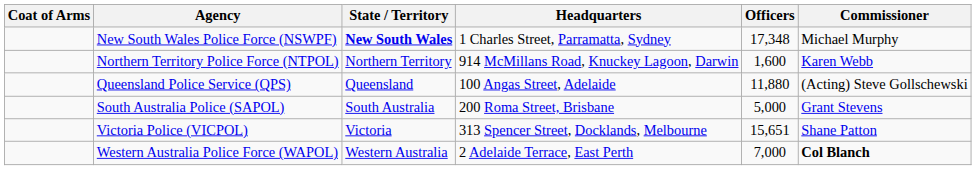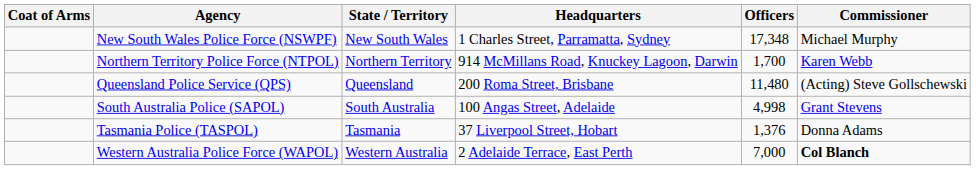New South Wales Police Force (NSWPF) | State / Territory: bold -> normal
Northern Territory Police Force (NTPOL) | Officers: 1,600 -> 1,700
Queensland Police Service (QPS) | Headquarters: 100 Angas Street, Adelaide -> 200 Roma Street, Brisbane
Queensland Police Service (QPS) | Officers: 11,880 -> 11,480
South Australia Police (SAPOL) | Headquarters: 200 Roma Street, Brisbane -> 100 Angas Street, Adelaide
South Australia Police (SAPOL) | Officers: 5,000 -> 4,998
+ row: Tasmania Police (TASPOL) | Tasmania | 37 Liverpool Street, Hobart | 1,376 | Donna Adams
- row: Victoria Police (VICPOL) | Victoria | 313 Spencer Street, Docklands, Melbourne | 15,651 | Shane Patton
